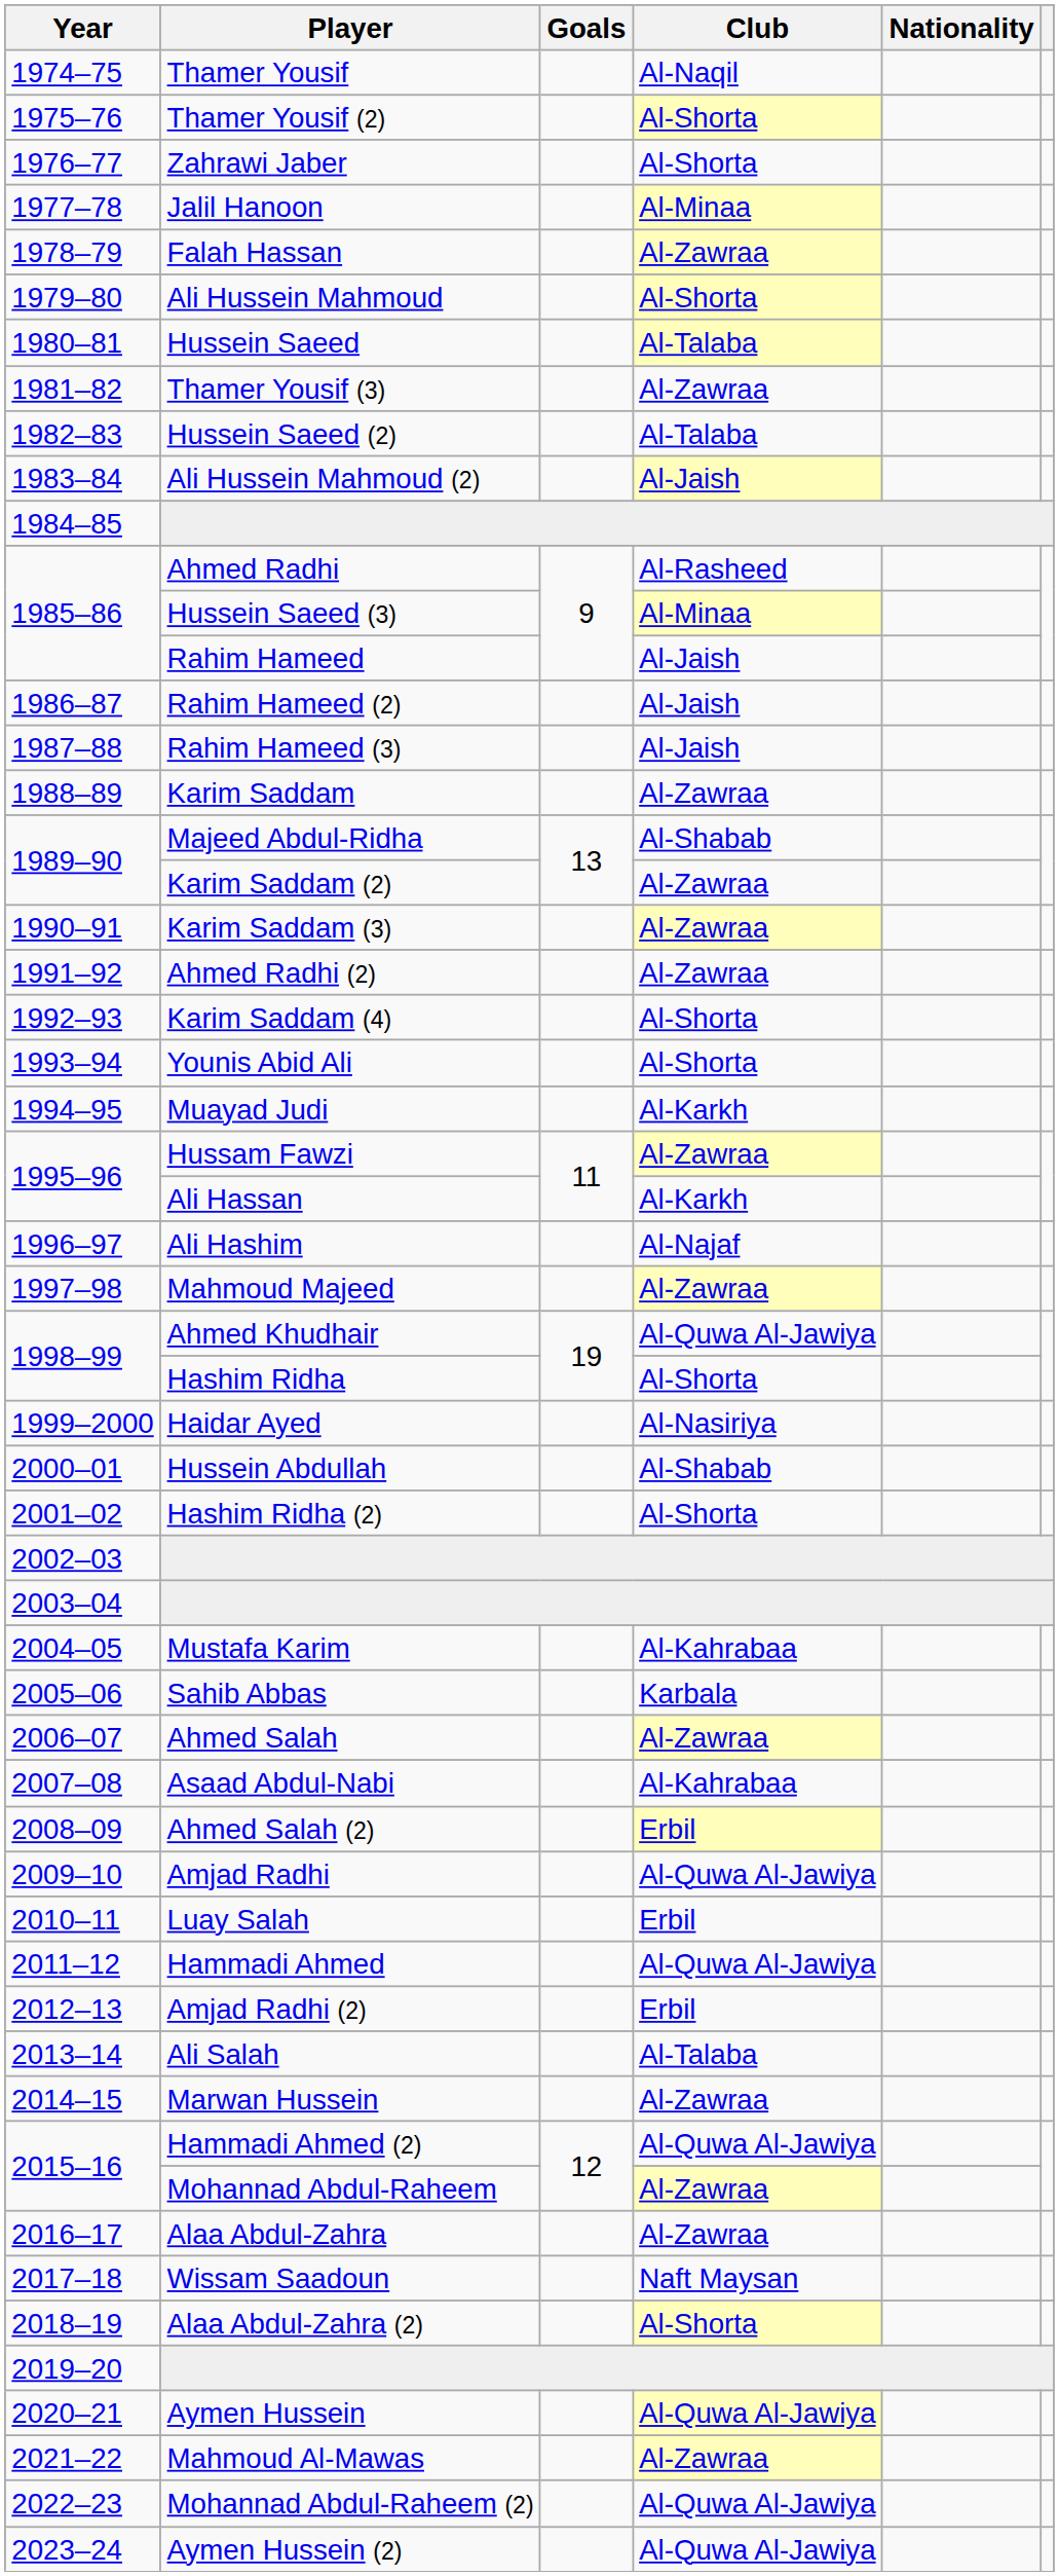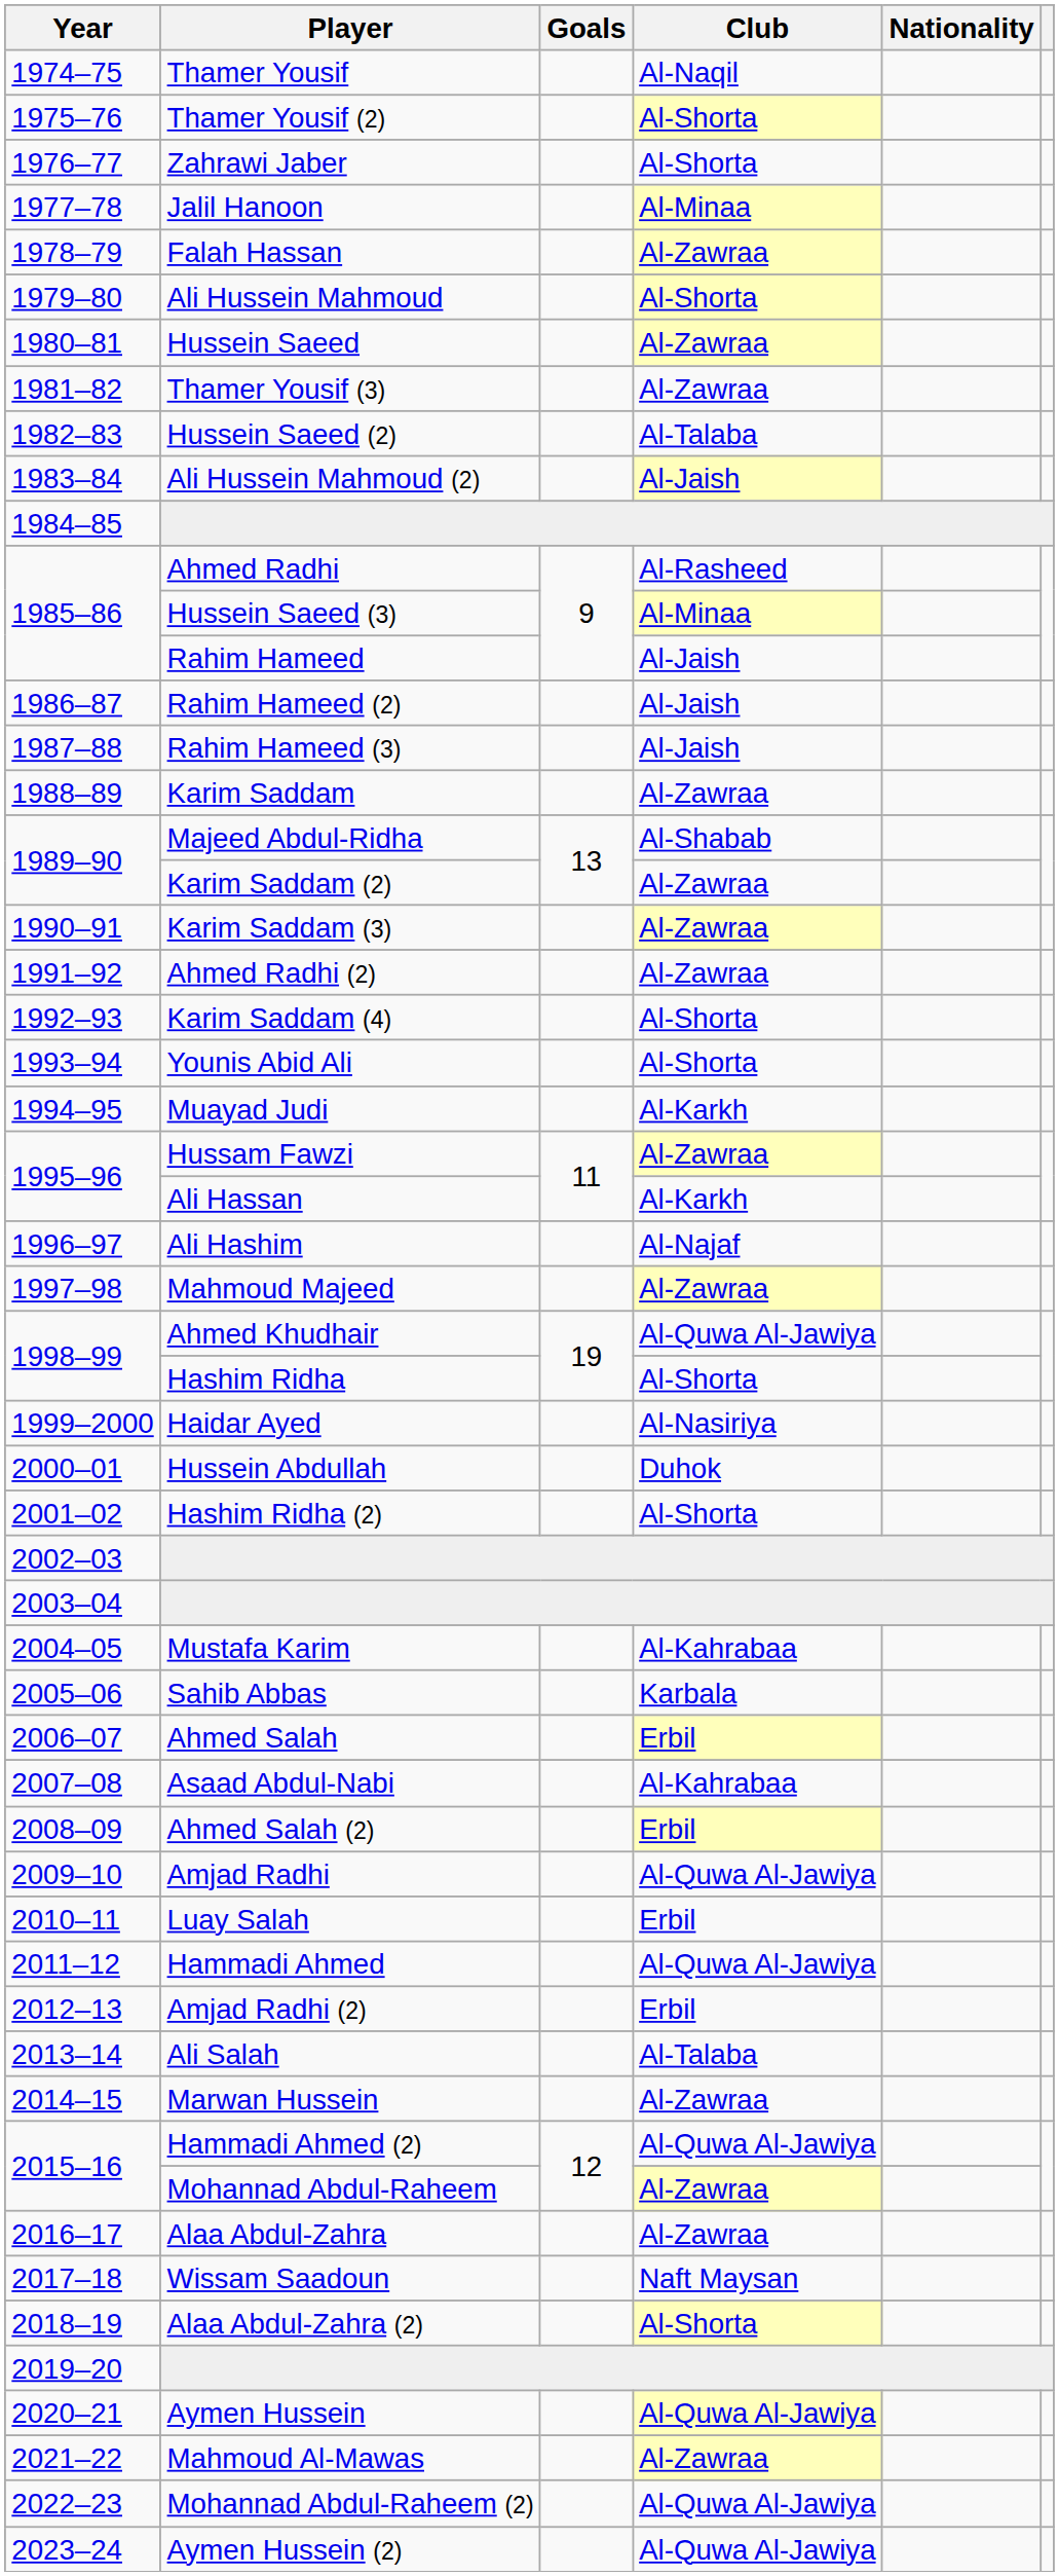Hussein Saeed | Club: Al-Talaba -> Al-Zawraa
Hussein Abdullah | Club: Al-Shabab -> Duhok
Ahmed Salah | Club: Al-Zawraa -> Erbil
